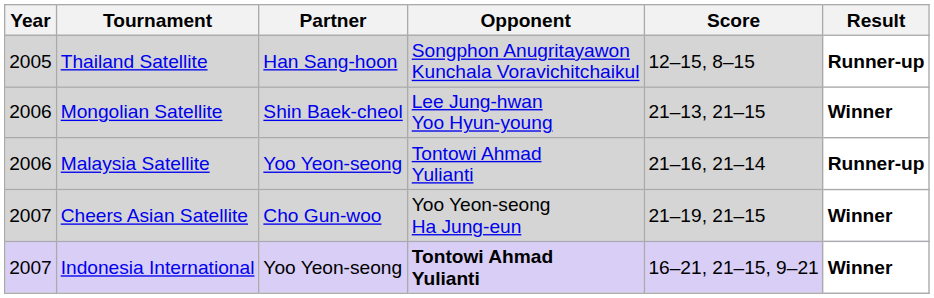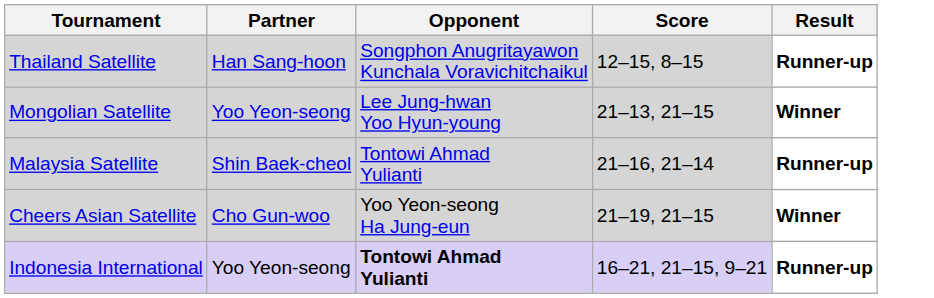- column: Year | 2005 | 2006 | 2006 | 2007 | 2007
Mongolian Satellite | Partner: Shin Baek-cheol -> Yoo Yeon-seong
Malaysia Satellite | Partner: Yoo Yeon-seong -> Shin Baek-cheol
Indonesia International | Result: Winner -> Runner-up
